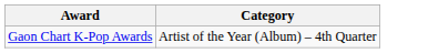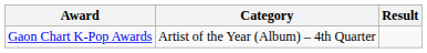+ column: Result
